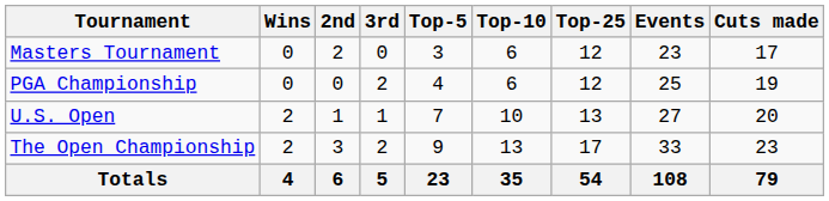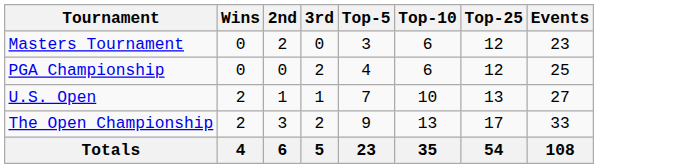- column: Cuts made | 17 | 19 | 20 | 23 | 79
